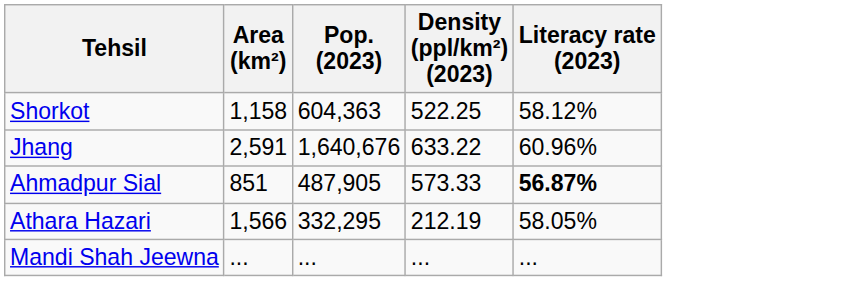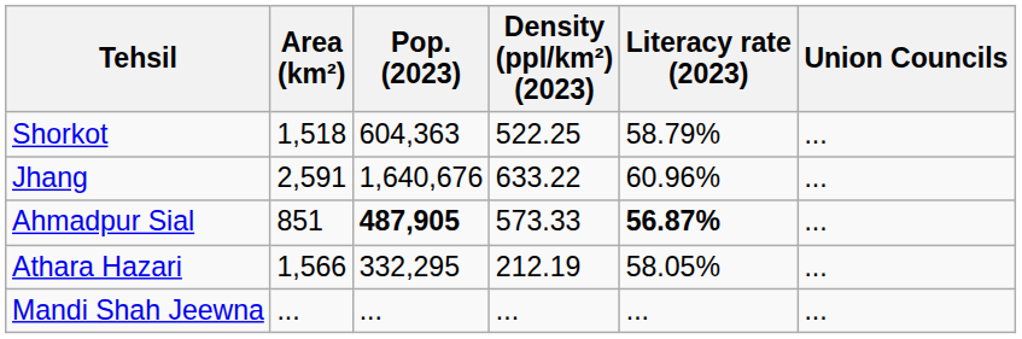+ column: Union Councils | ... | ... | ... | ... | ...
Shorkot | Area (km²): 1,158 -> 1,518
Shorkot | Literacy rate (2023): 58.12% -> 58.79%
Ahmadpur Sial | Pop. (2023): normal -> bold
